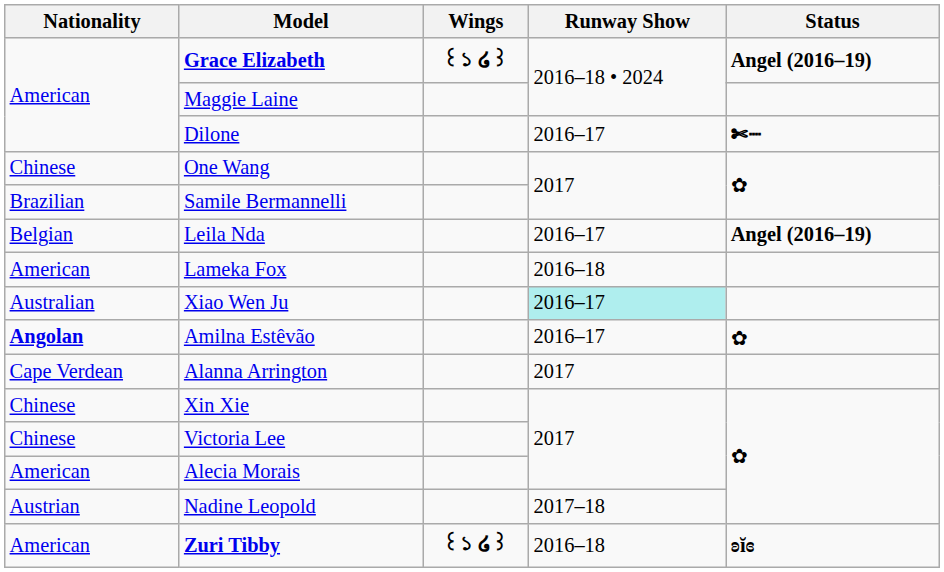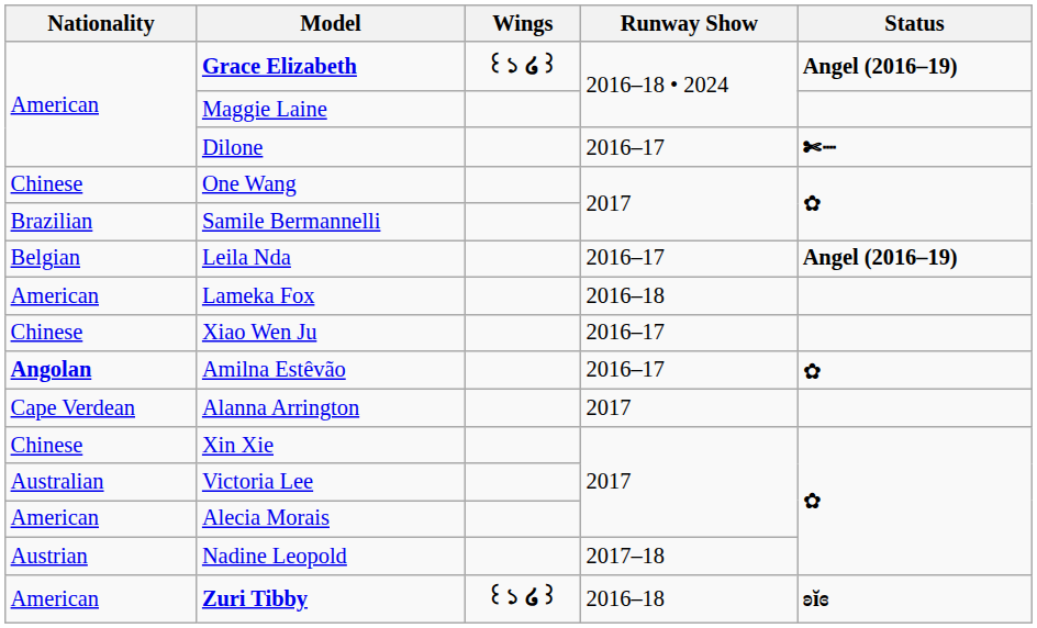Xiao Wen Ju | Nationality: Australian -> Chinese
Xiao Wen Ju | Runway Show: paleturquoise background -> no background
Victoria Lee | Nationality: Chinese -> Australian
